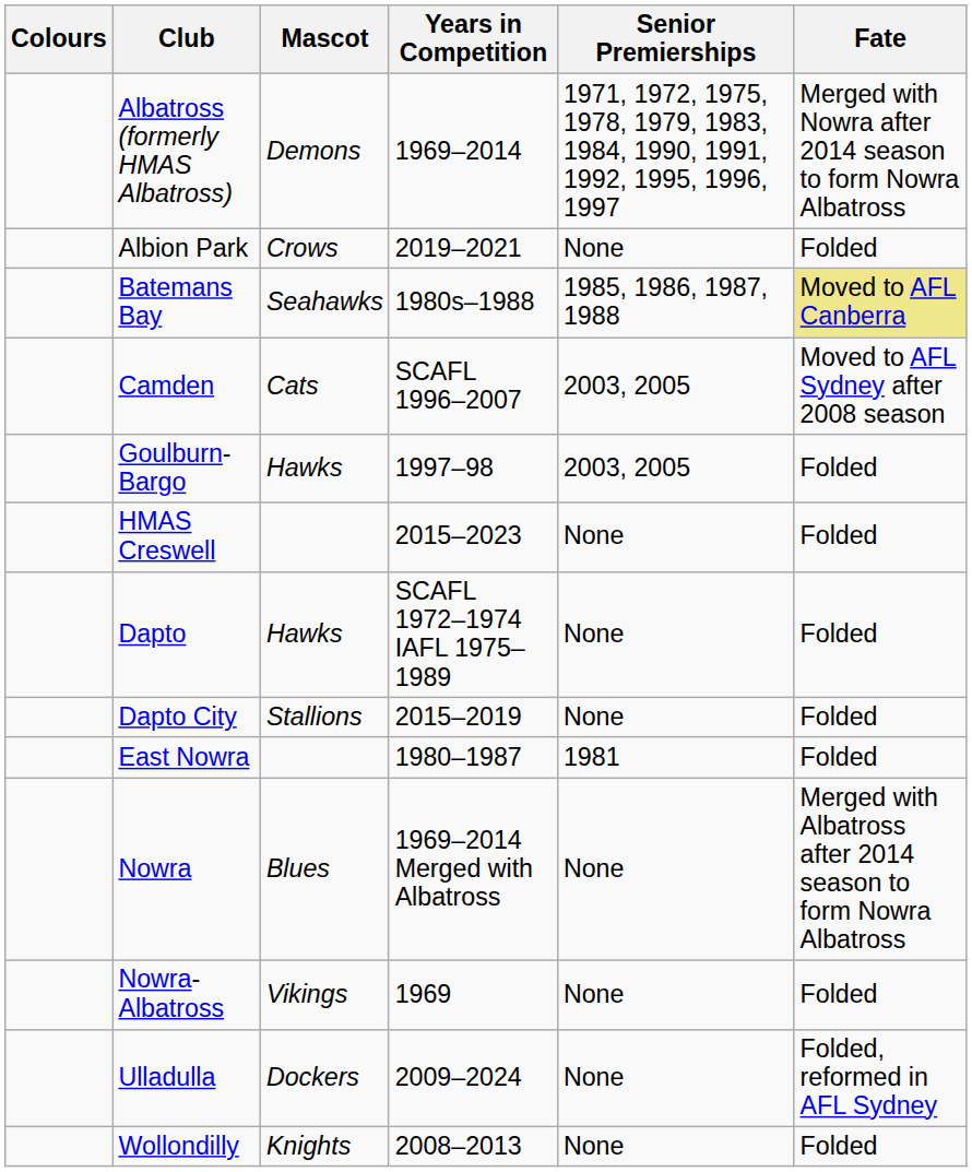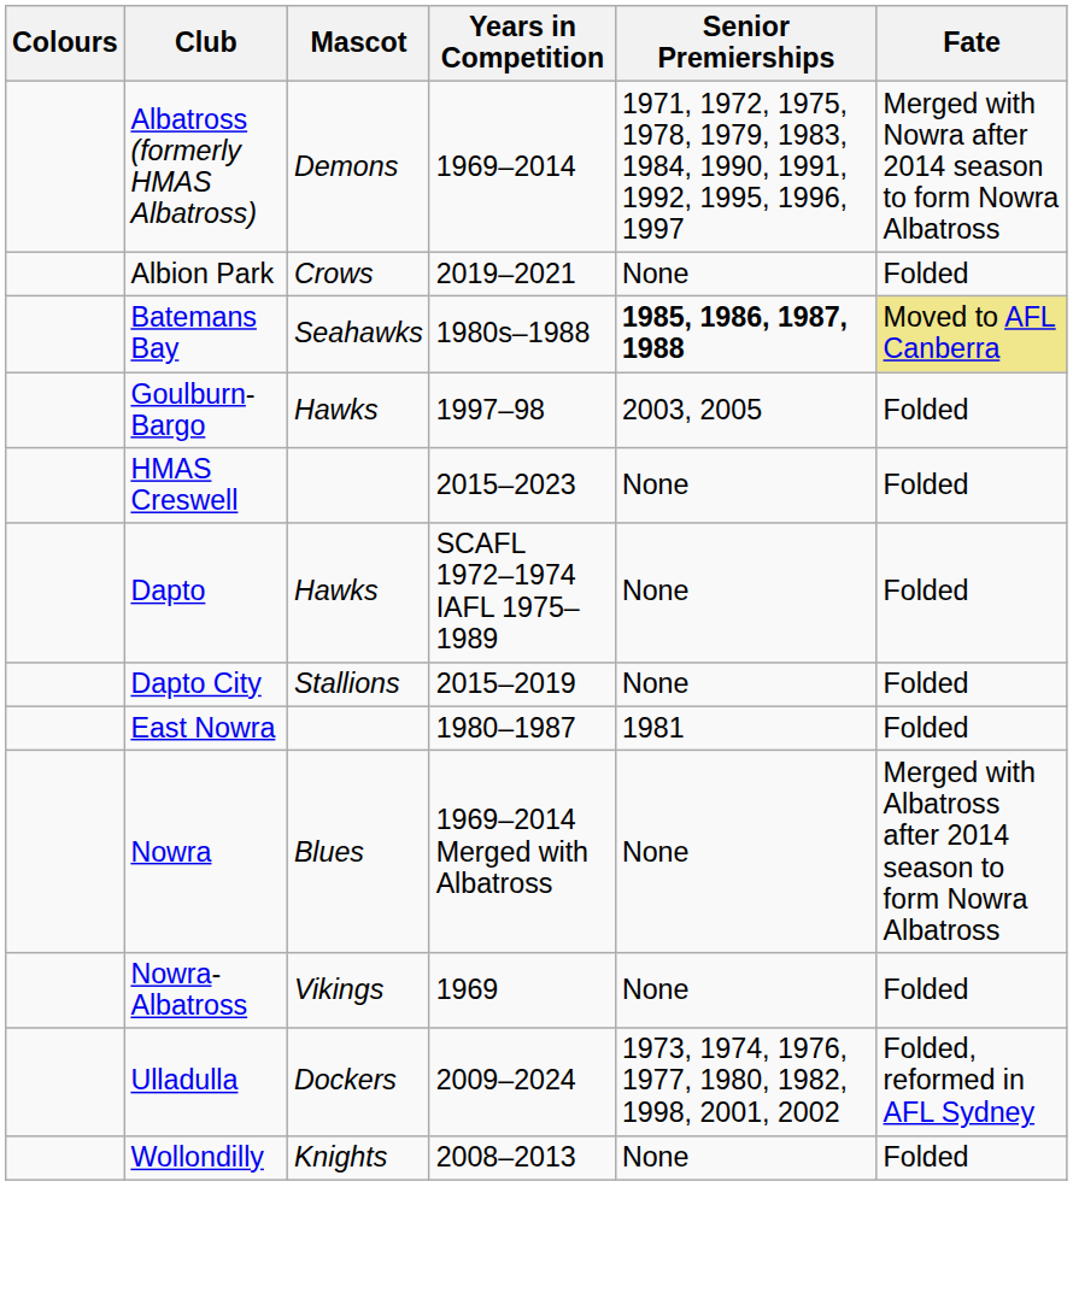Batemans Bay | Senior Premierships: normal -> bold
- row: Camden | Cats | SCAFL 1996–2007 | 2003, 2005 | Moved to AFL Sydney after 2008 season
Ulladulla | Senior Premierships: None -> 1973, 1974, 1976, 1977, 1980, 1982, 1998, 2001, 2002
